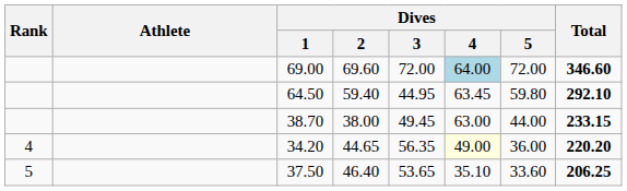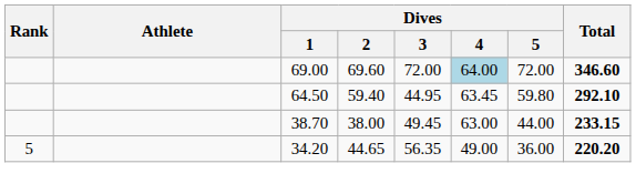34.20 | Rank: 4 -> 5
34.20 | Dives / 4: lightyellow background -> no background
- row: 5 | 37.50 | 46.40 | 53.65 | 35.10 | 33.60 | 206.25
